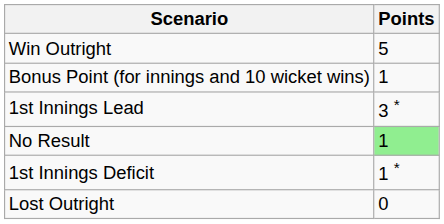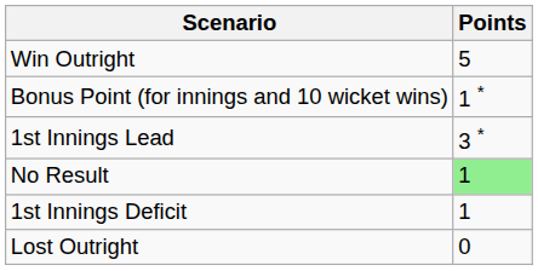Bonus Point (for innings and 10 wicket wins) | Points: 1 -> 1 *
1st Innings Deficit | Points: 1 * -> 1
